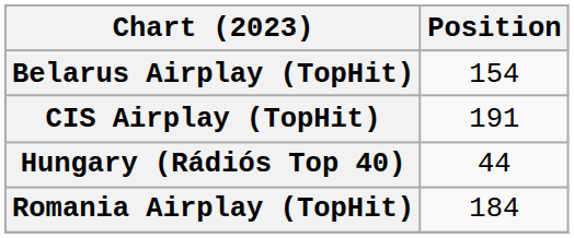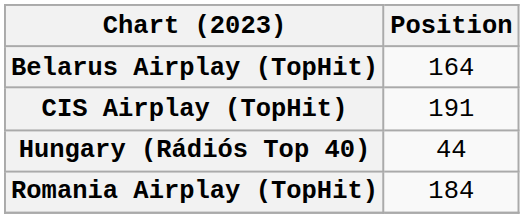Belarus Airplay (TopHit) | Position: 154 -> 164
